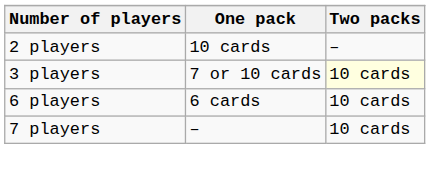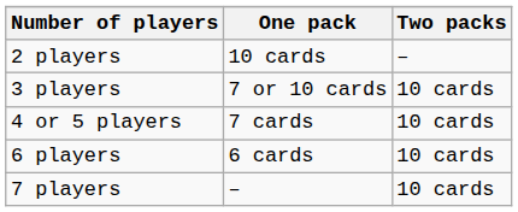3 players | Two packs: lightyellow background -> no background
+ row: 4 or 5 players | 7 cards | 10 cards
